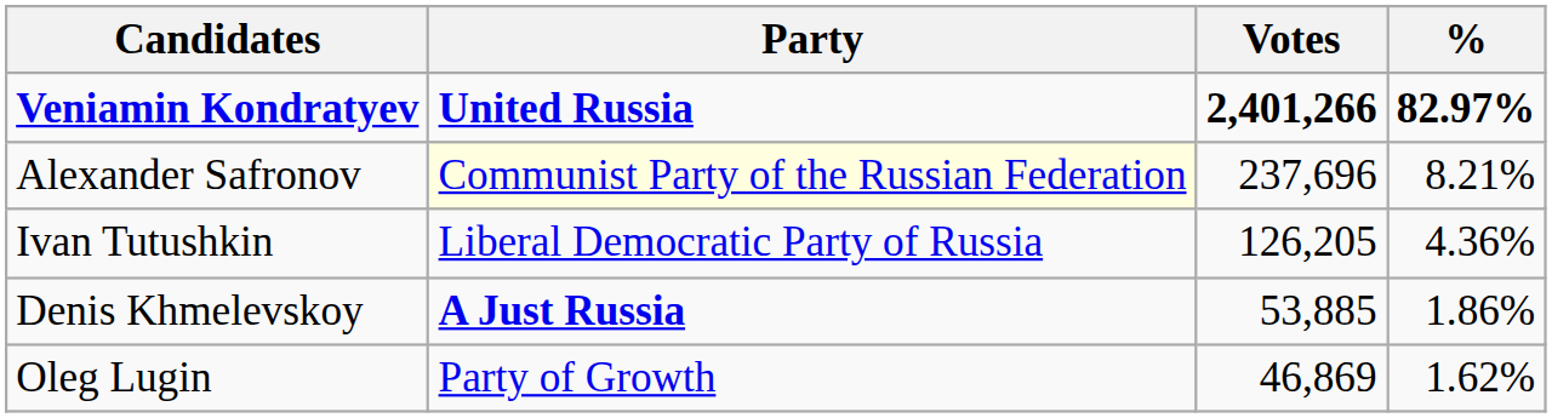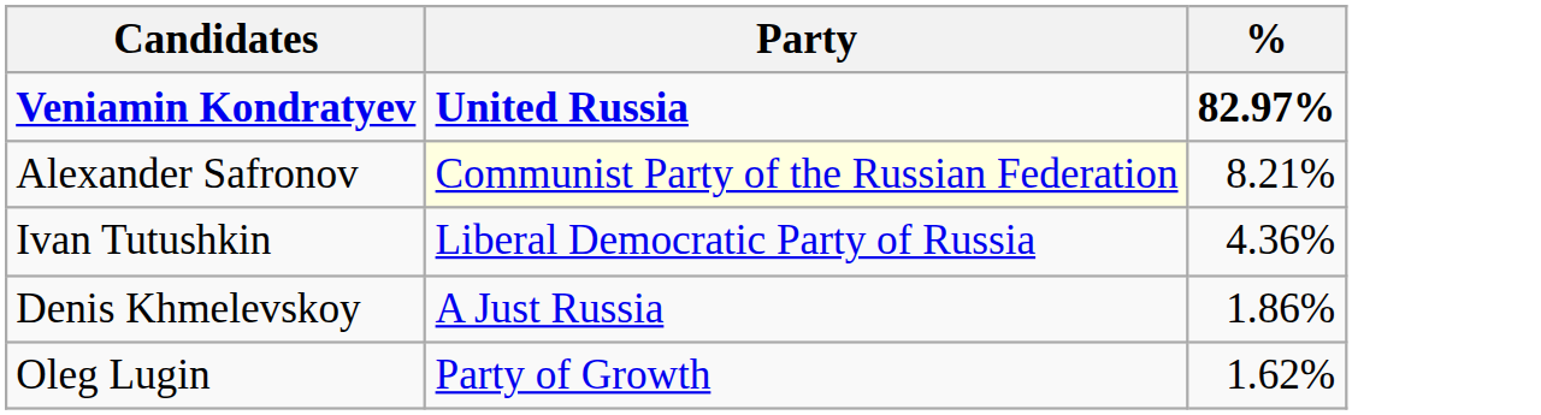- column: Votes | 2,401,266 | 237,696 | 126,205 | 53,885 | 46,869
Denis Khmelevskoy | Party: bold -> normal
